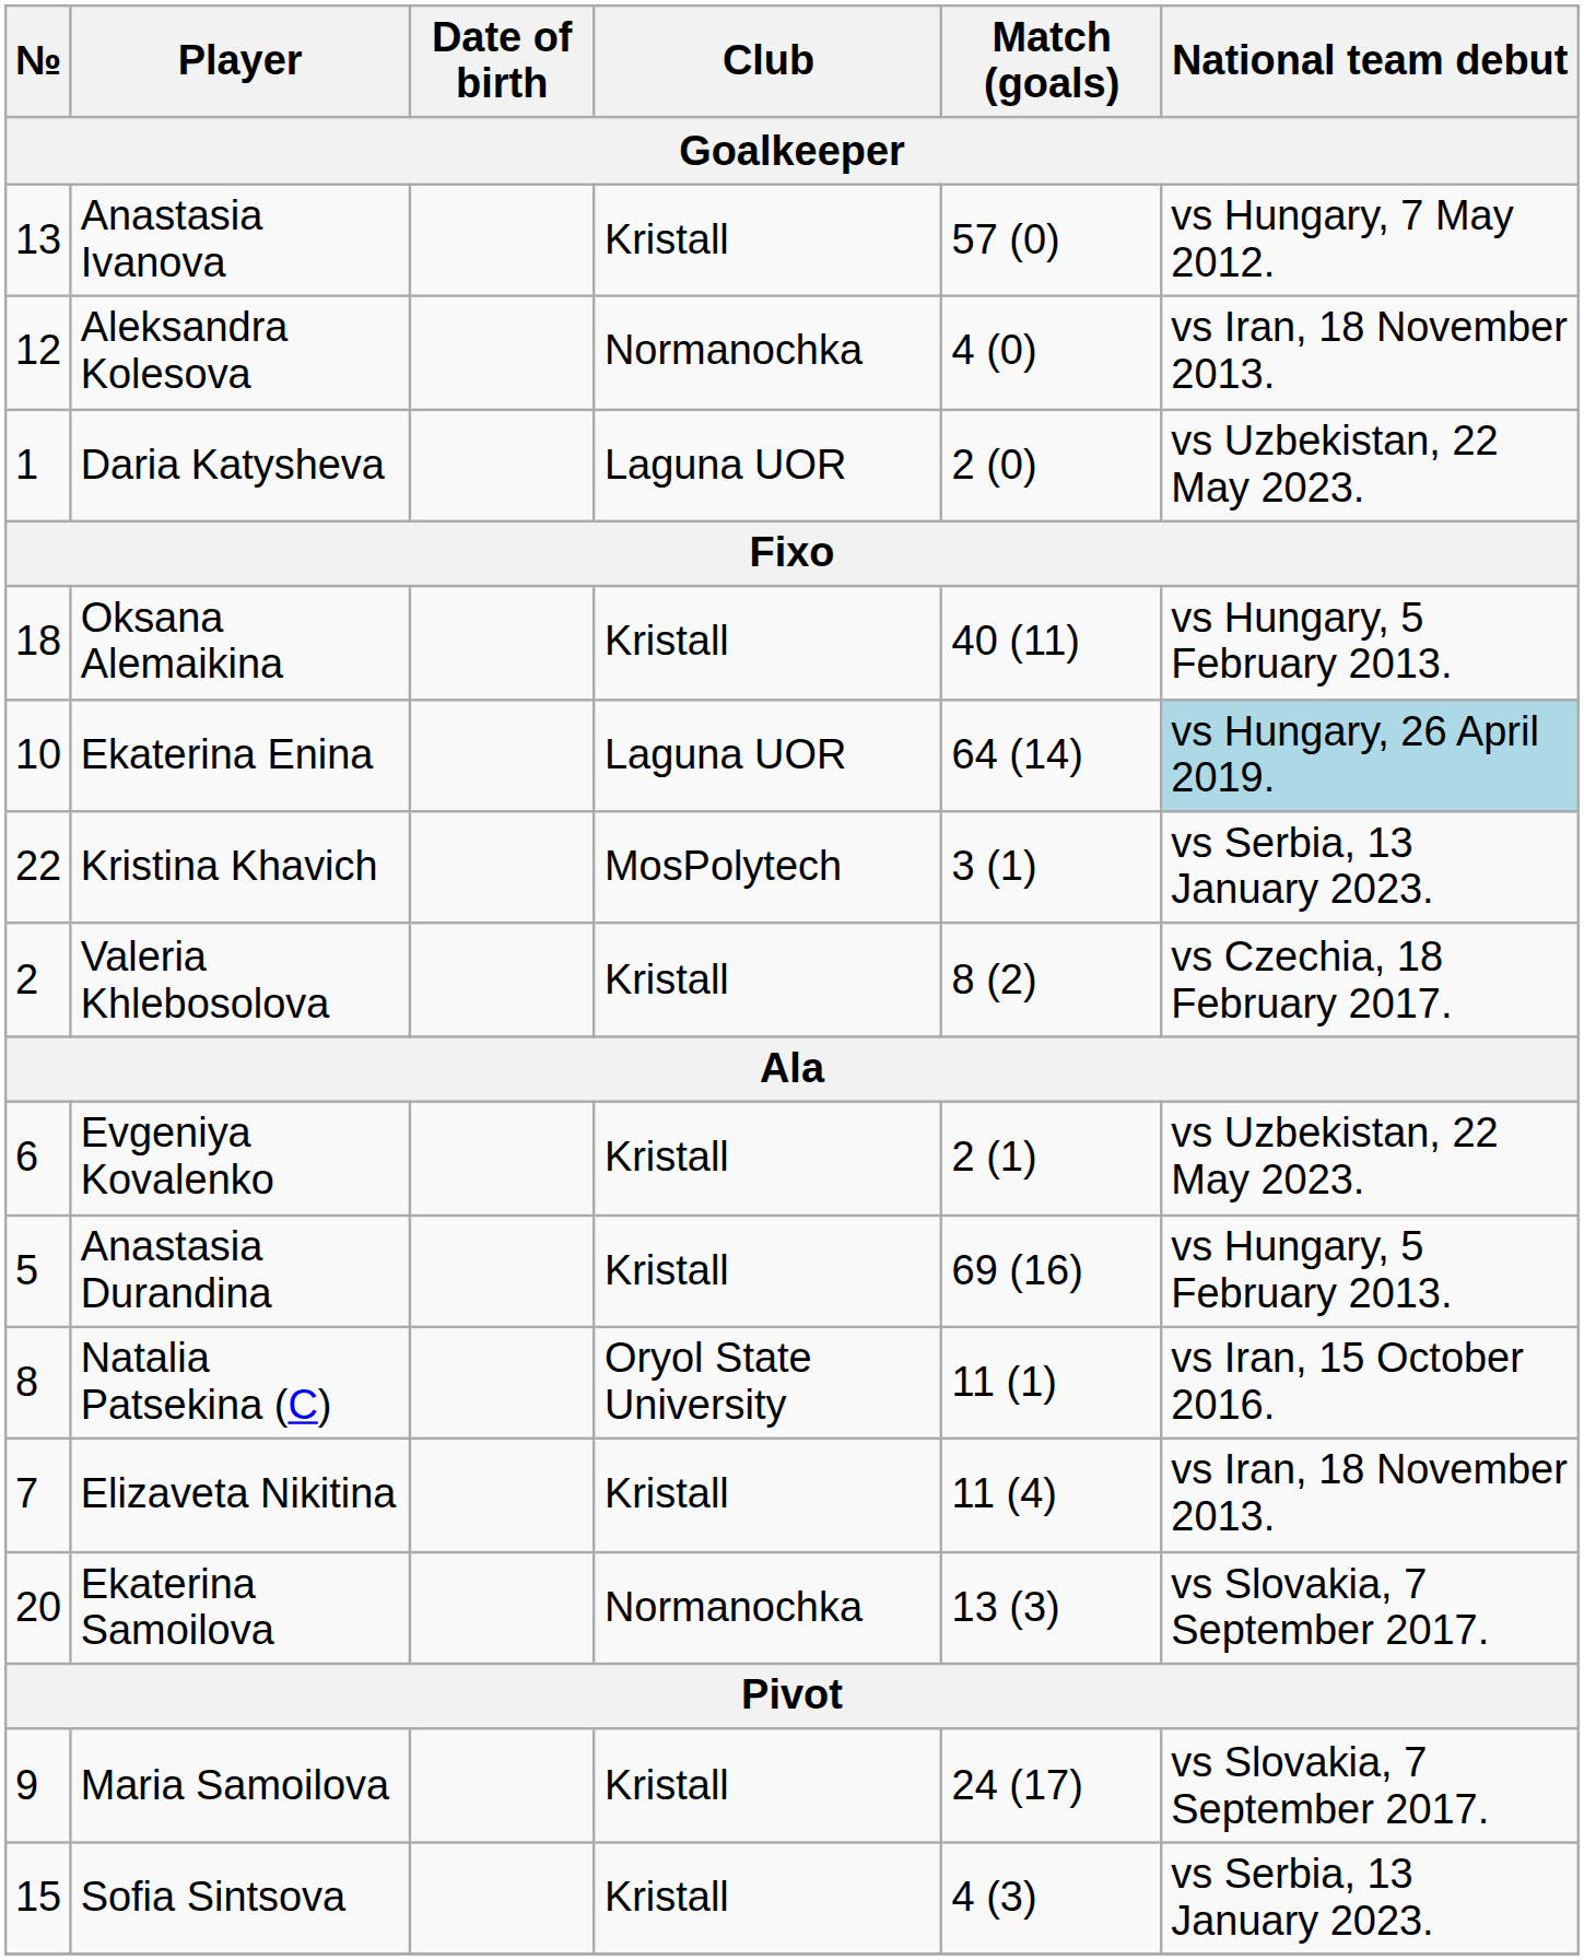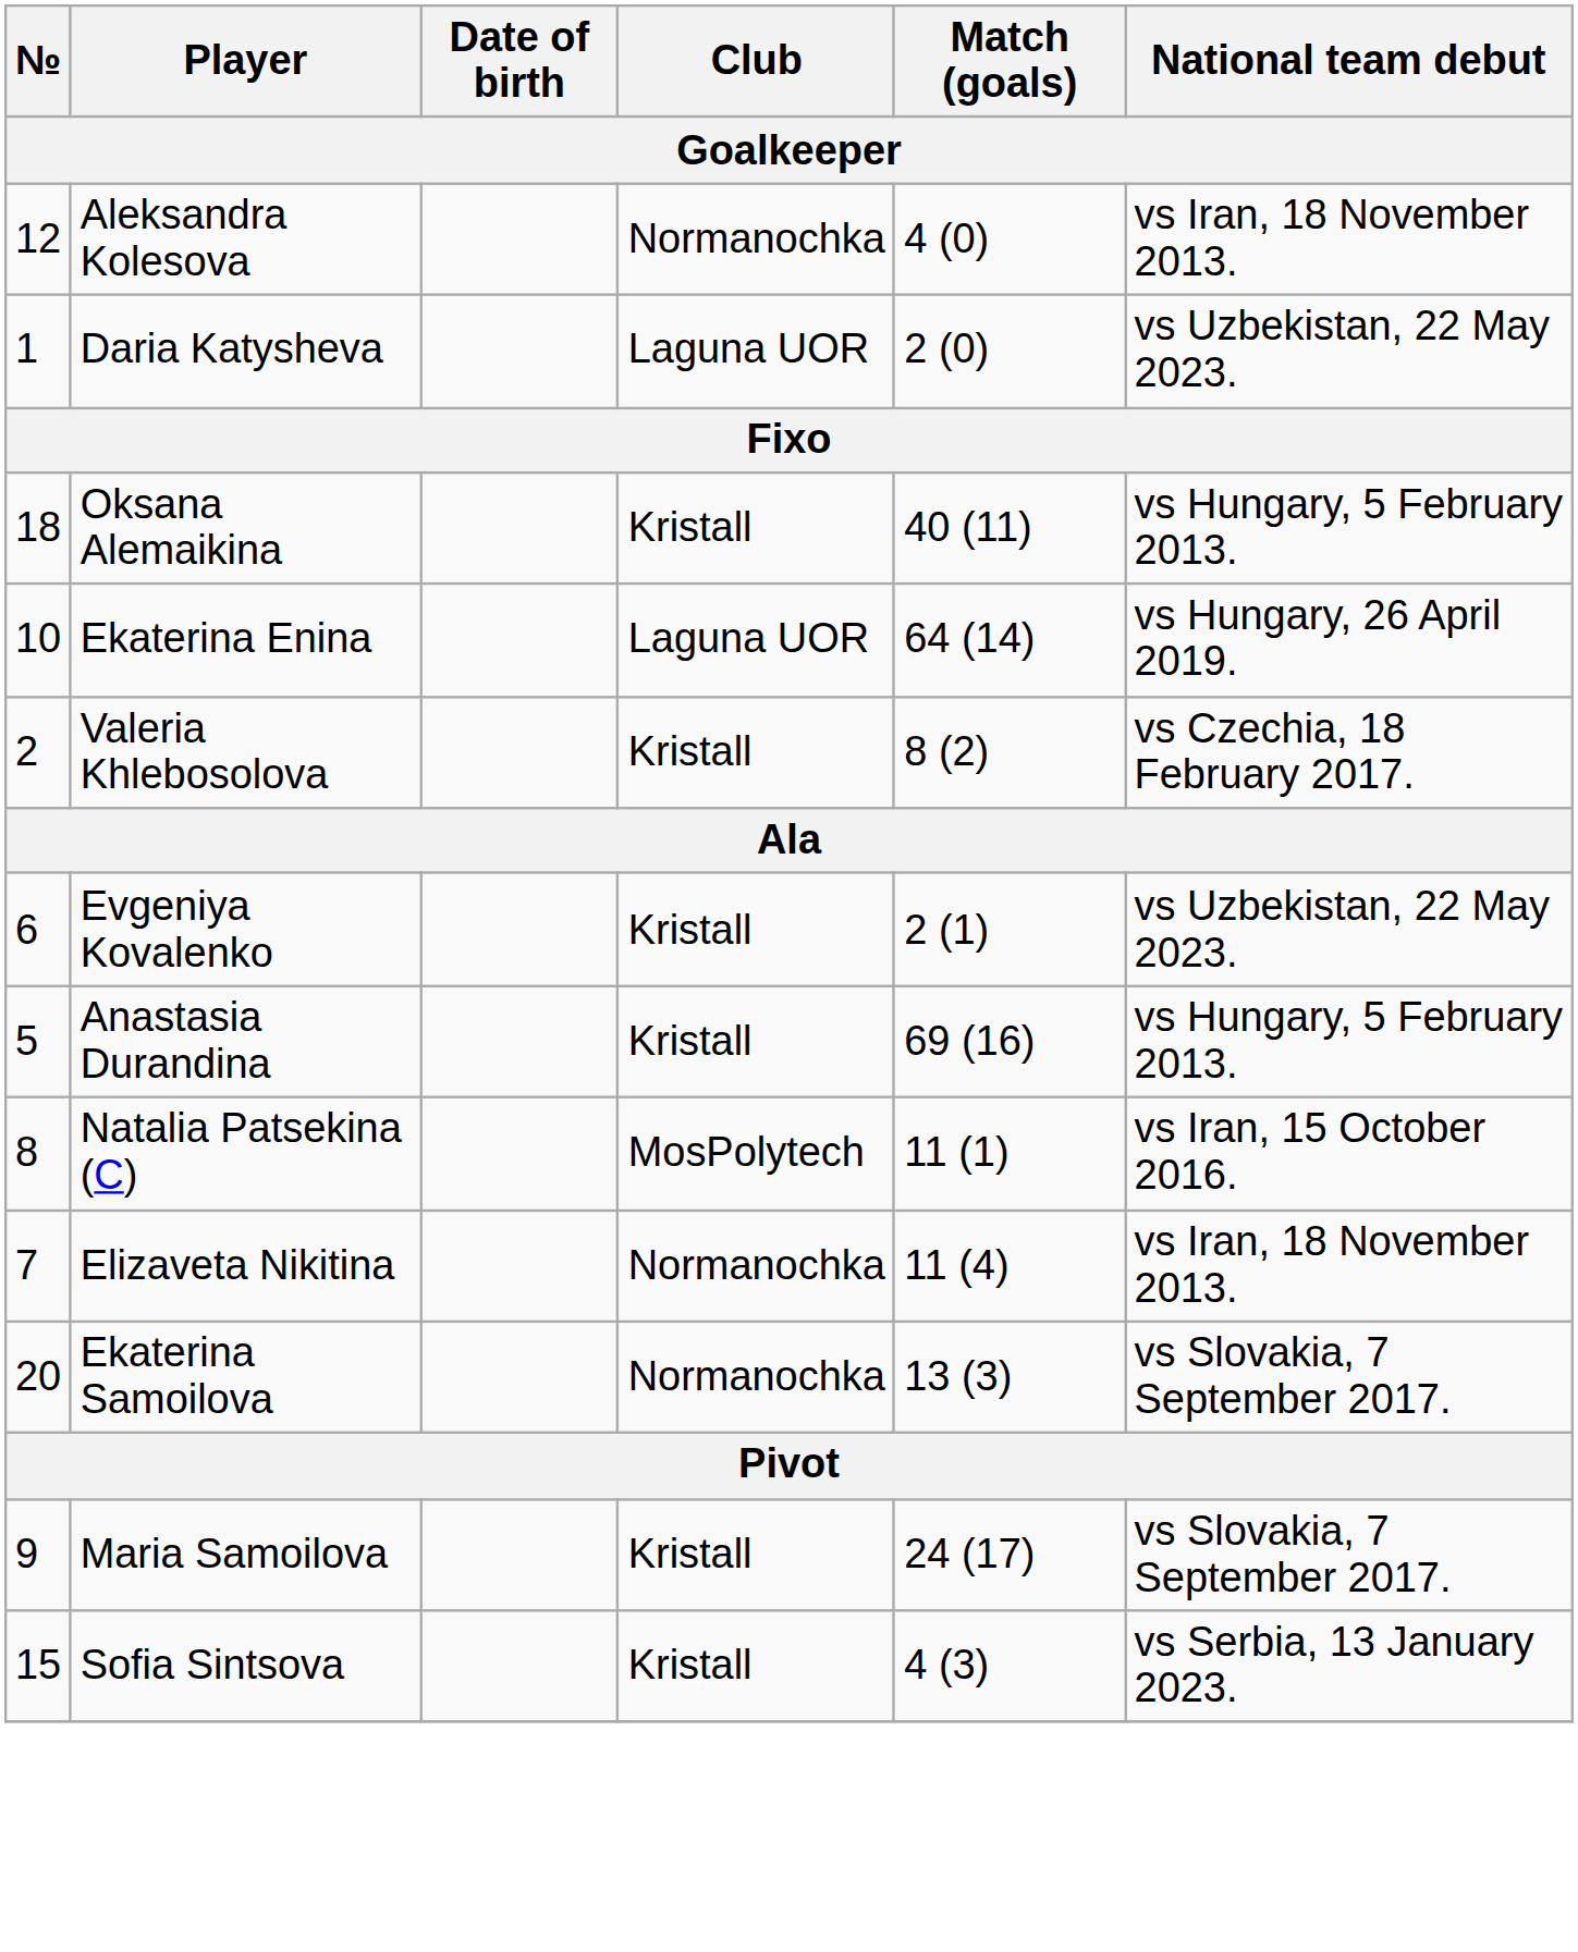- row: 13 | Anastasia Ivanova | Kristall | 57 (0) | vs Hungary, 7 May 2012.
Ekaterina Enina | National team debut: lightblue background -> no background
- row: 22 | Kristina Khavich | MosPolytech | 3 (1) | vs Serbia, 13 January 2023.
Natalia Patsekina (C) | Club: Oryol State University -> MosPolytech
Elizaveta Nikitina | Club: Kristall -> Normanochka
